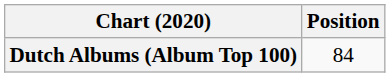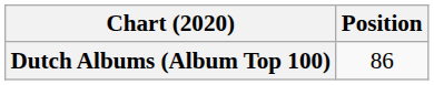Dutch Albums (Album Top 100) | Position: 84 -> 86
